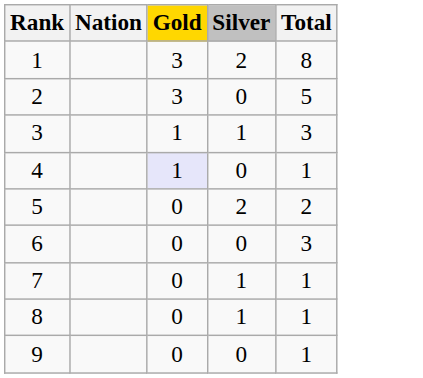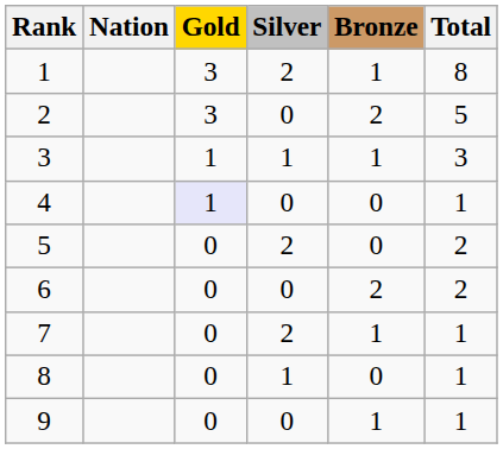+ column: Bronze | 1 | 2 | 1 | 0 | 0 | 2 | 1 | 0 | 1
6 | Total: 3 -> 2
7 | Silver: 1 -> 2
